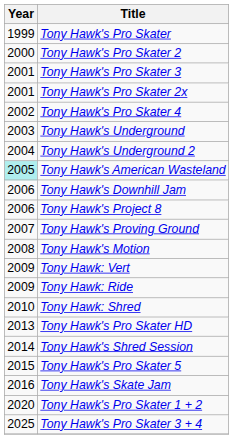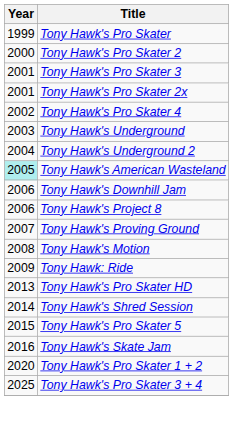- row: 2009 | Tony Hawk: Vert
- row: 2010 | Tony Hawk: Shred
